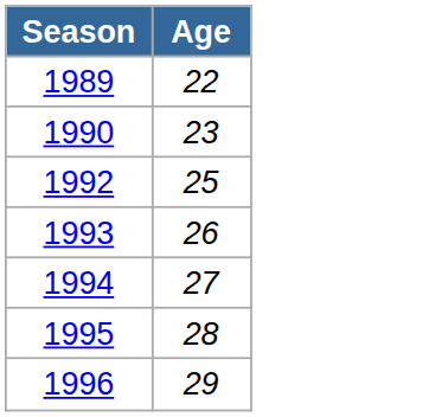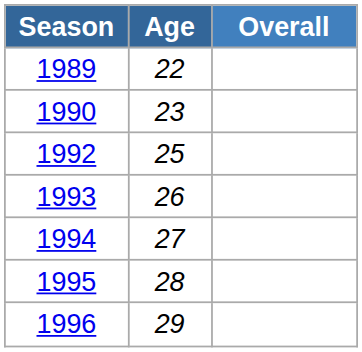+ column: Overall
